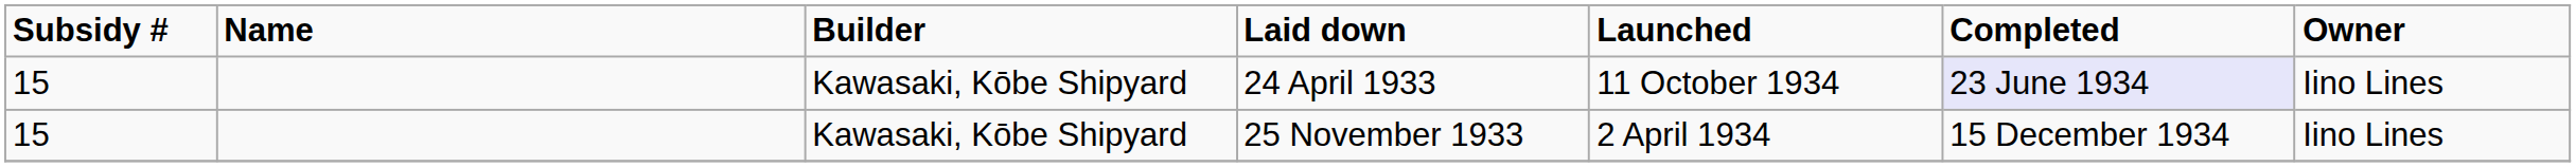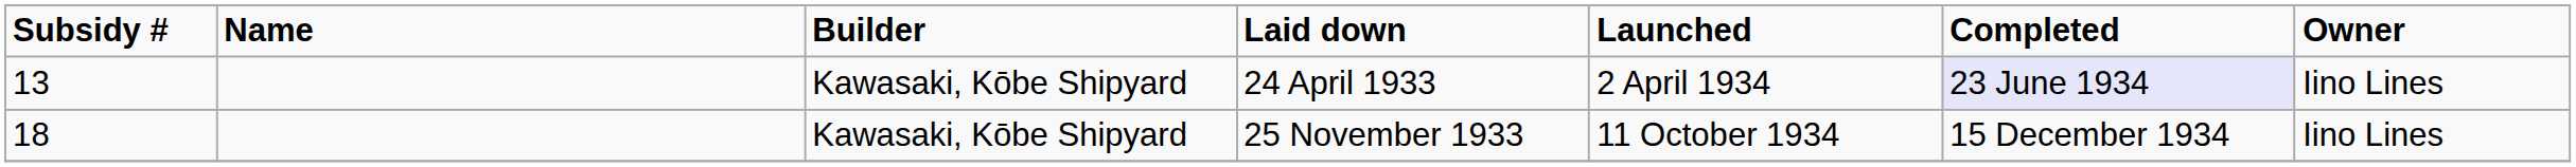24 April 1933 | Subsidy #: 15 -> 13
24 April 1933 | Launched: 11 October 1934 -> 2 April 1934
25 November 1933 | Subsidy #: 15 -> 18
25 November 1933 | Launched: 2 April 1934 -> 11 October 1934
